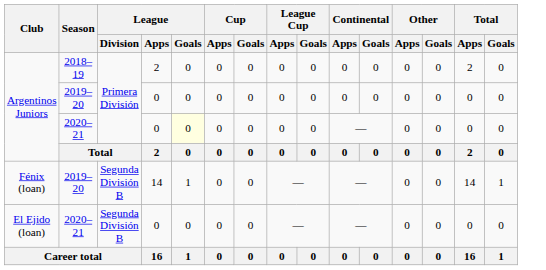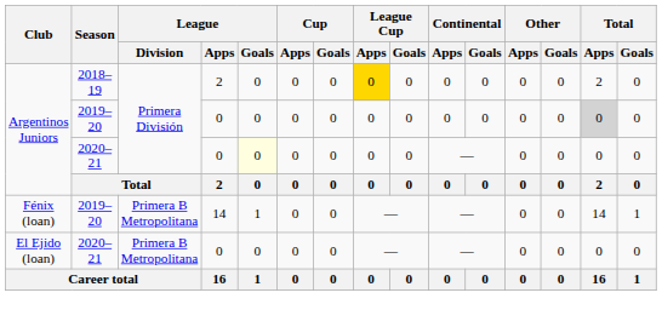Argentinos Juniors / 2018–19 | League Cup / Apps: no background -> gold background
Argentinos Juniors / 2019–20 | Total / Apps: no background -> lightgrey background
Fénix (loan) | League / Division: Segunda División B -> Primera B Metropolitana
El Ejido (loan) | League / Division: Segunda División B -> Primera B Metropolitana
